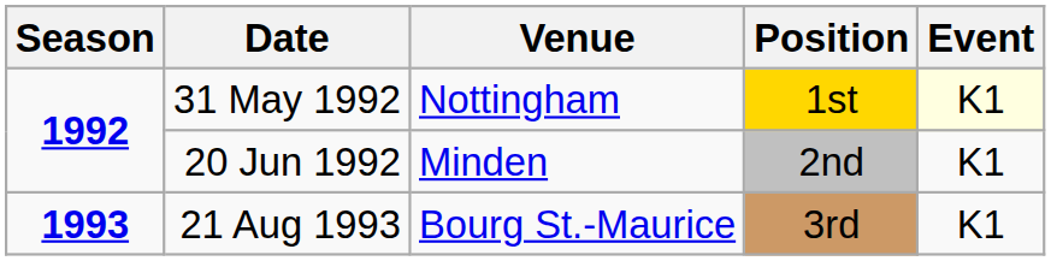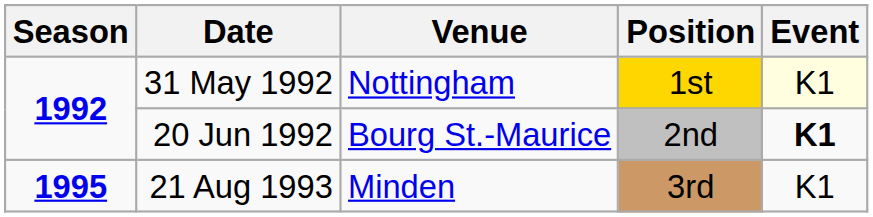20 Jun 1992 | Venue: Minden -> Bourg St.-Maurice
20 Jun 1992 | Event: normal -> bold
21 Aug 1993 | Season: 1993 -> 1995
21 Aug 1993 | Venue: Bourg St.-Maurice -> Minden
